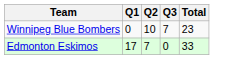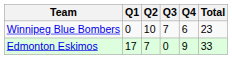+ column: Q4 | 6 | 9
